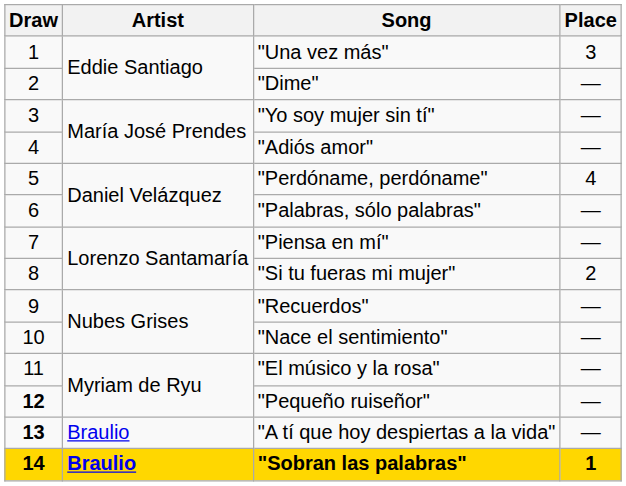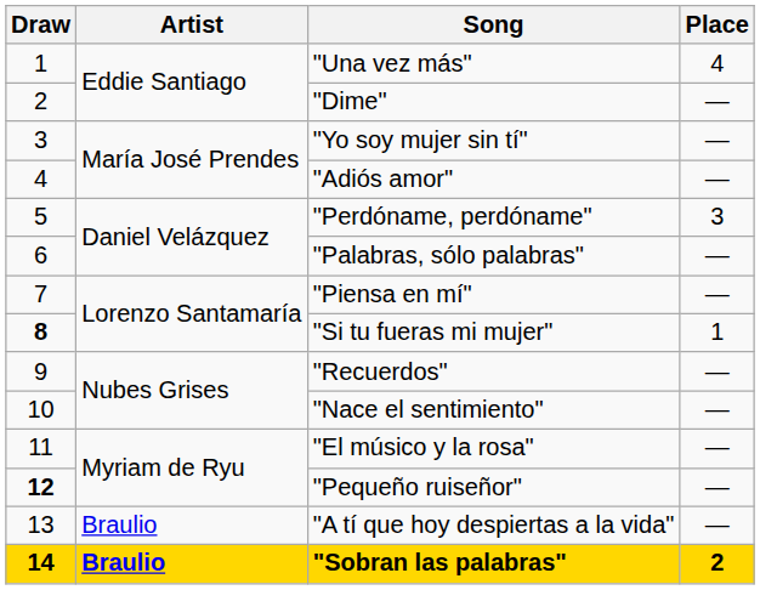"Una vez más" | Place: 3 -> 4
"Perdóname, perdóname" | Place: 4 -> 3
"Si tu fueras mi mujer" | Draw: normal -> bold
"Si tu fueras mi mujer" | Place: 2 -> 1
"A tí que hoy despiertas a la vida" | Draw: bold -> normal
"Sobran las palabras" | Place: 1 -> 2
